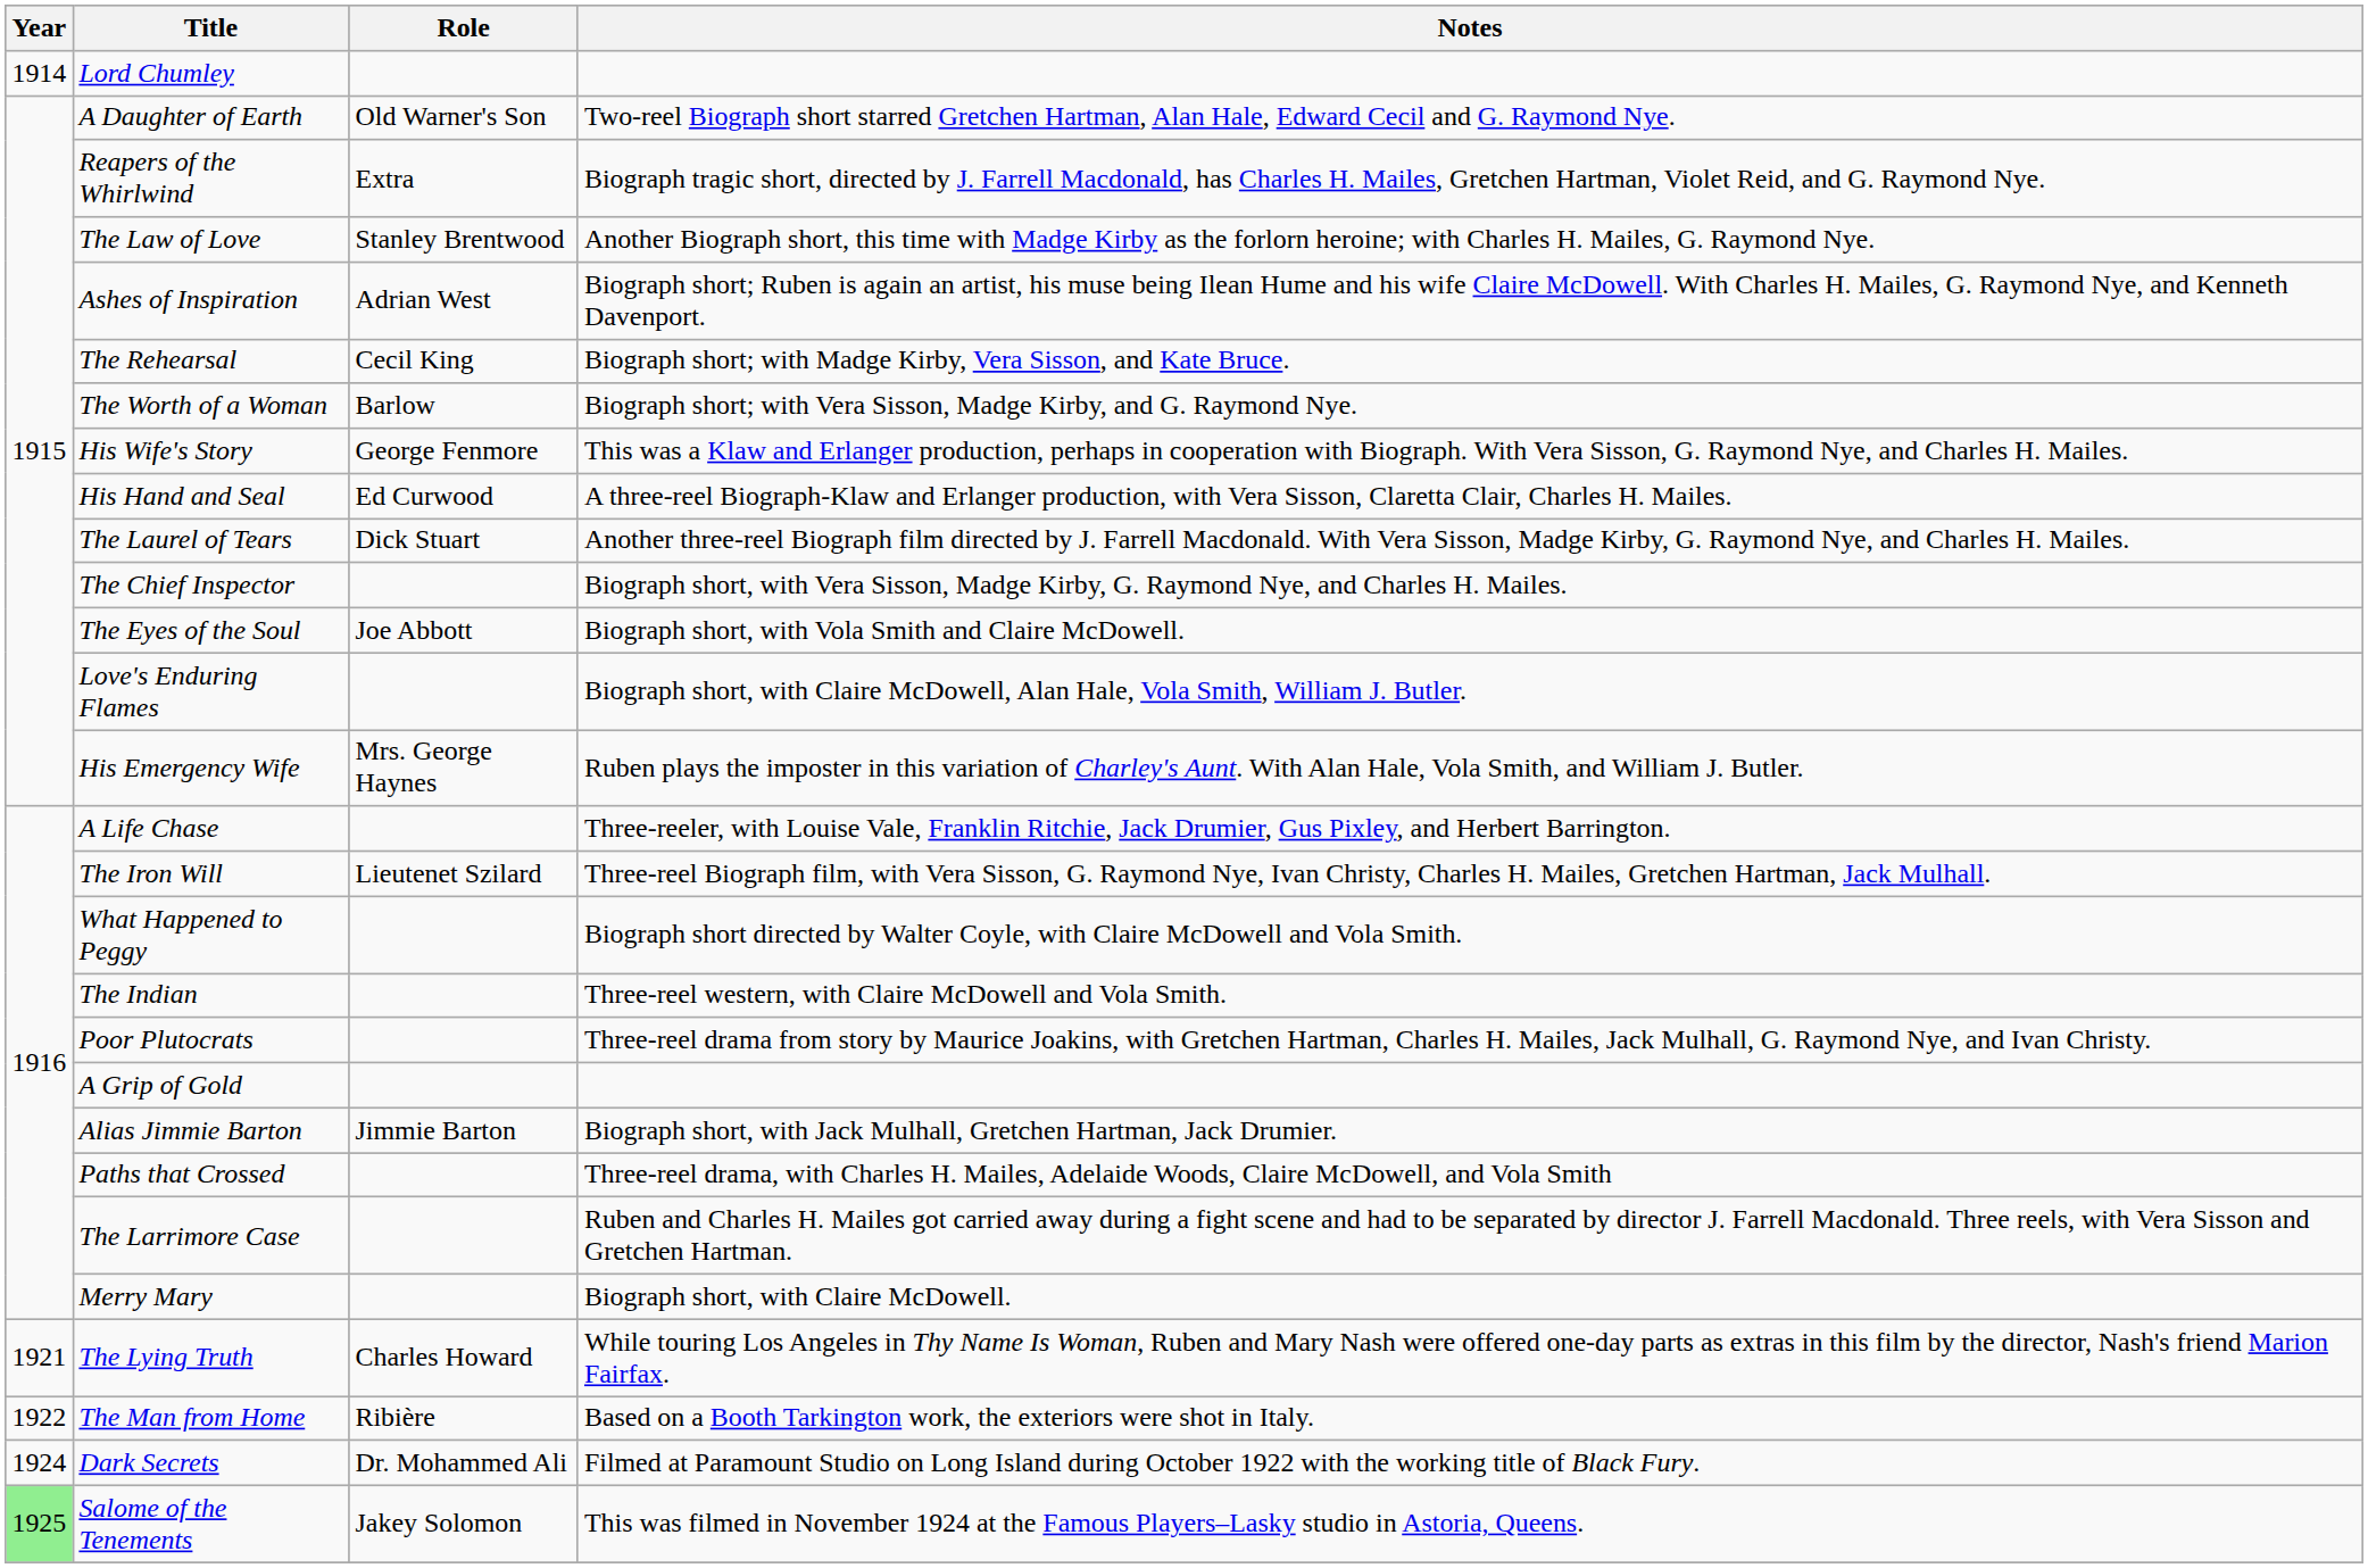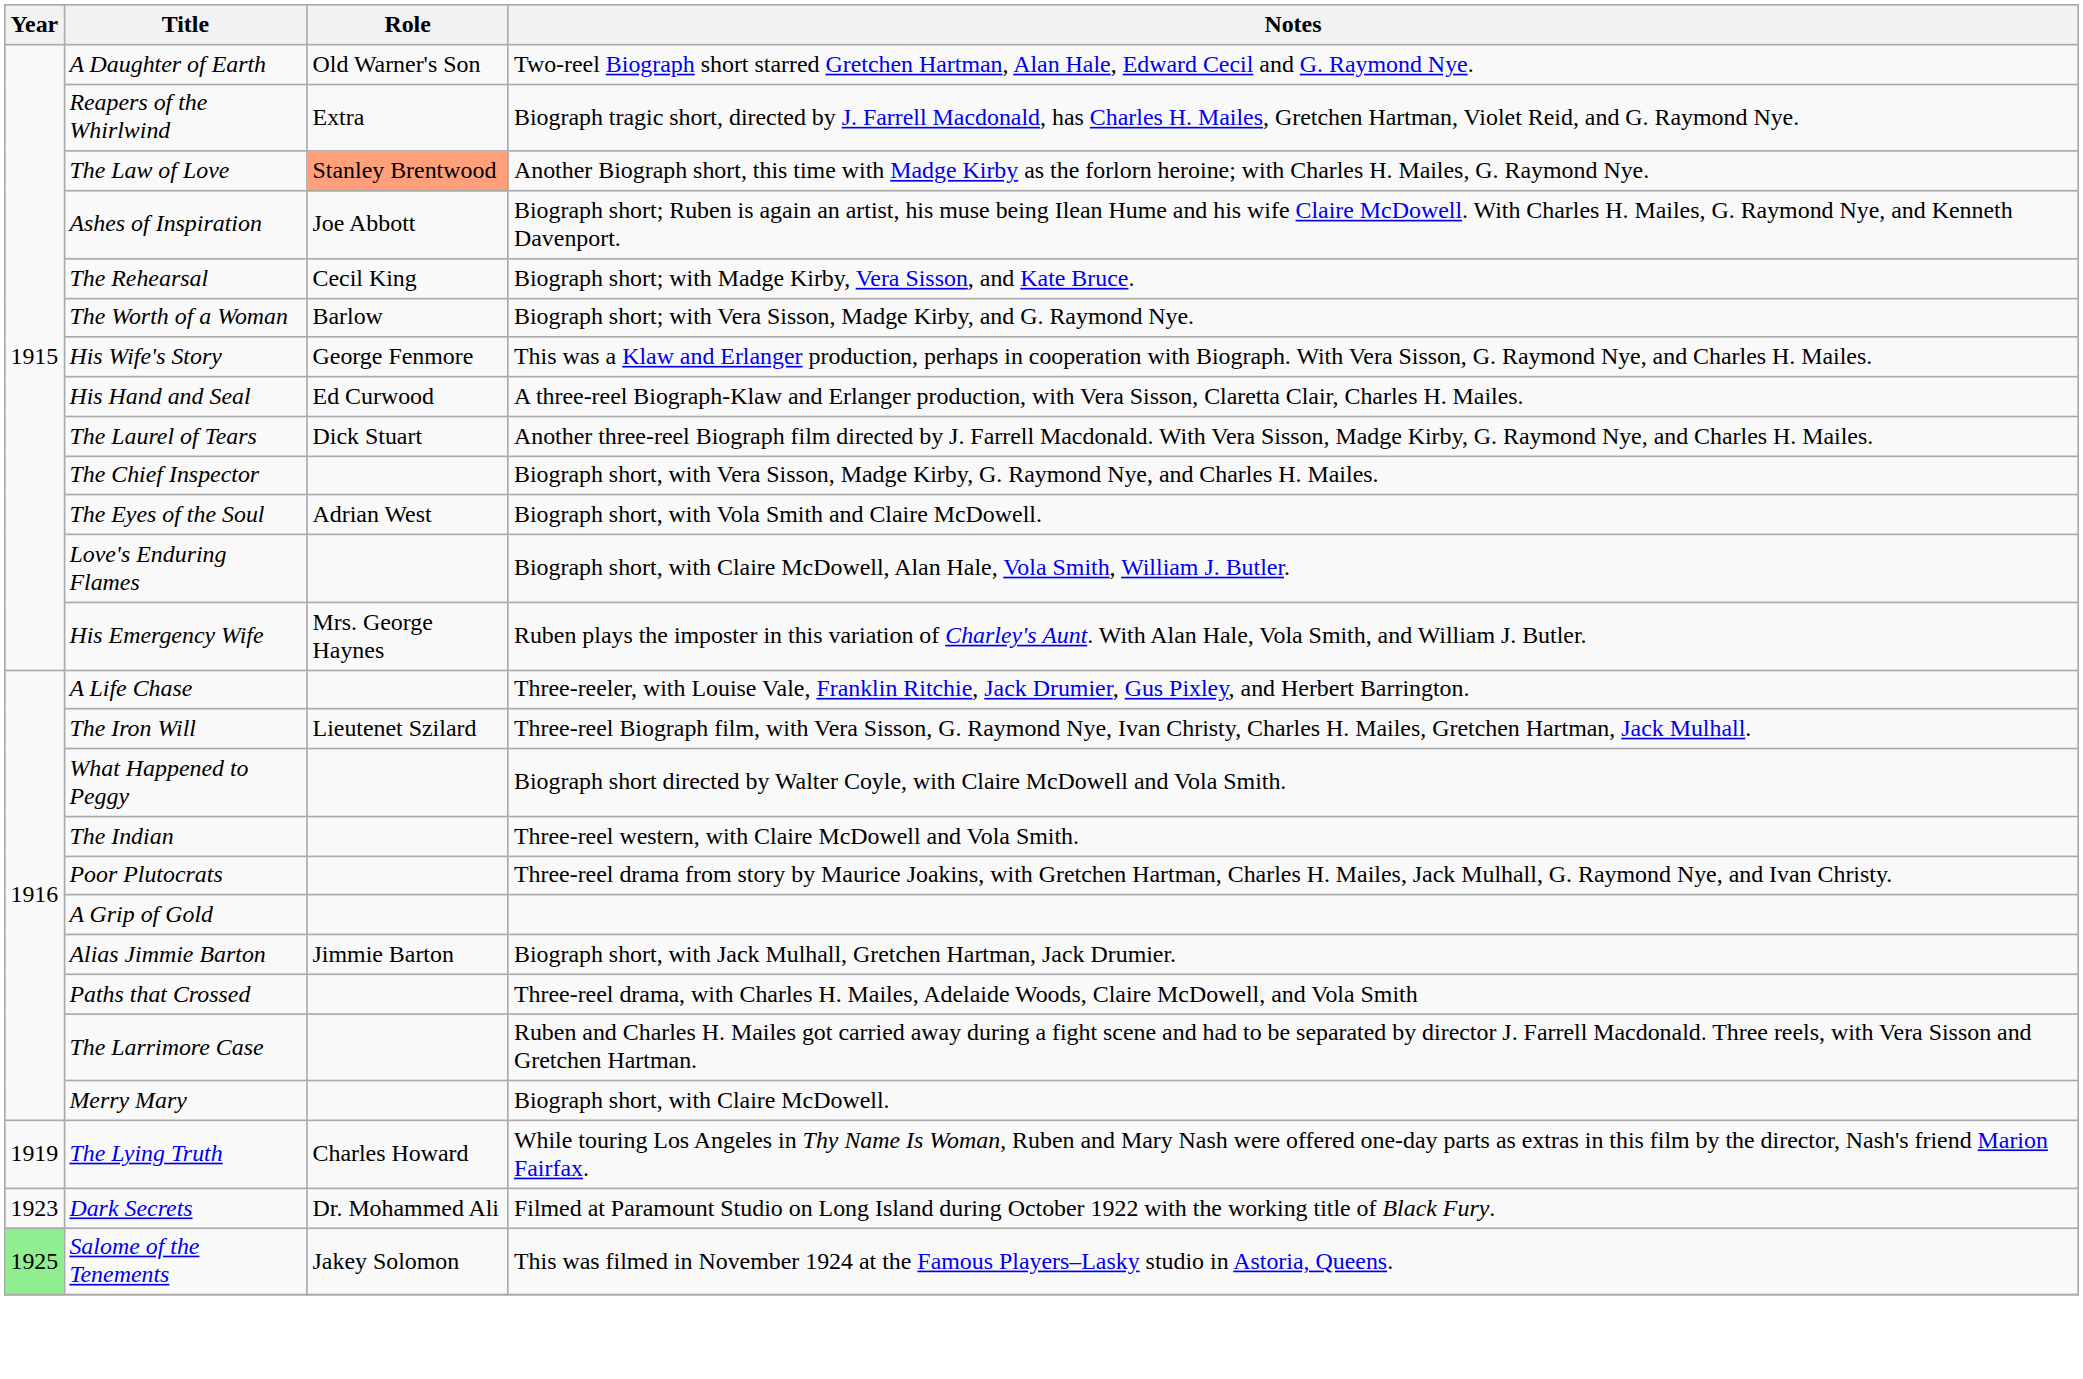- row: 1914 | Lord Chumley
The Law of Love | Role: no background -> lightsalmon background
Ashes of Inspiration | Role: Adrian West -> Joe Abbott
The Eyes of the Soul | Role: Joe Abbott -> Adrian West
The Lying Truth | Year: 1921 -> 1919
- row: 1922 | The Man from Home | Ribière | Based on a Booth Tarkington work, the exteriors were shot in Italy.
Dark Secrets | Year: 1924 -> 1923
